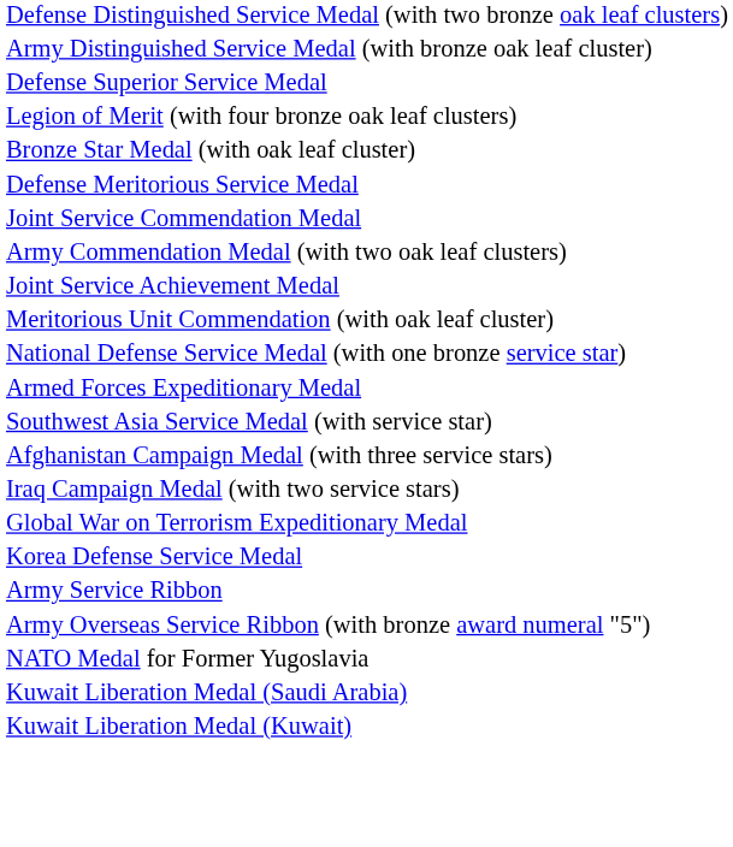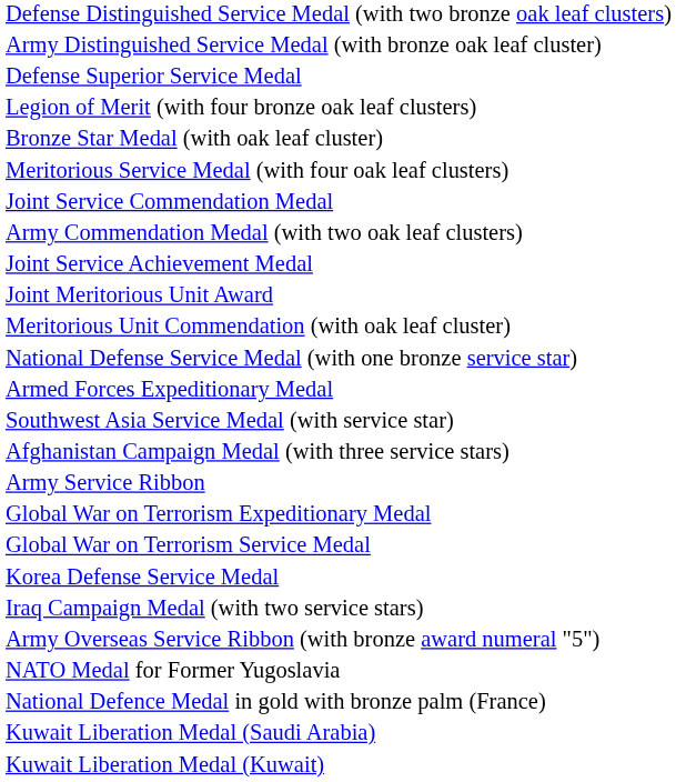- row: Defense Meritorious Service Medal
+ row: Meritorious Service Medal (with four oak leaf clusters)
+ row: Joint Meritorious Unit Award
rows swapped: Iraq Campaign Medal (with two service stars) <-> Army Service Ribbon
+ row: Global War on Terrorism Service Medal
+ row: National Defence Medal in gold with bronze palm (France)
